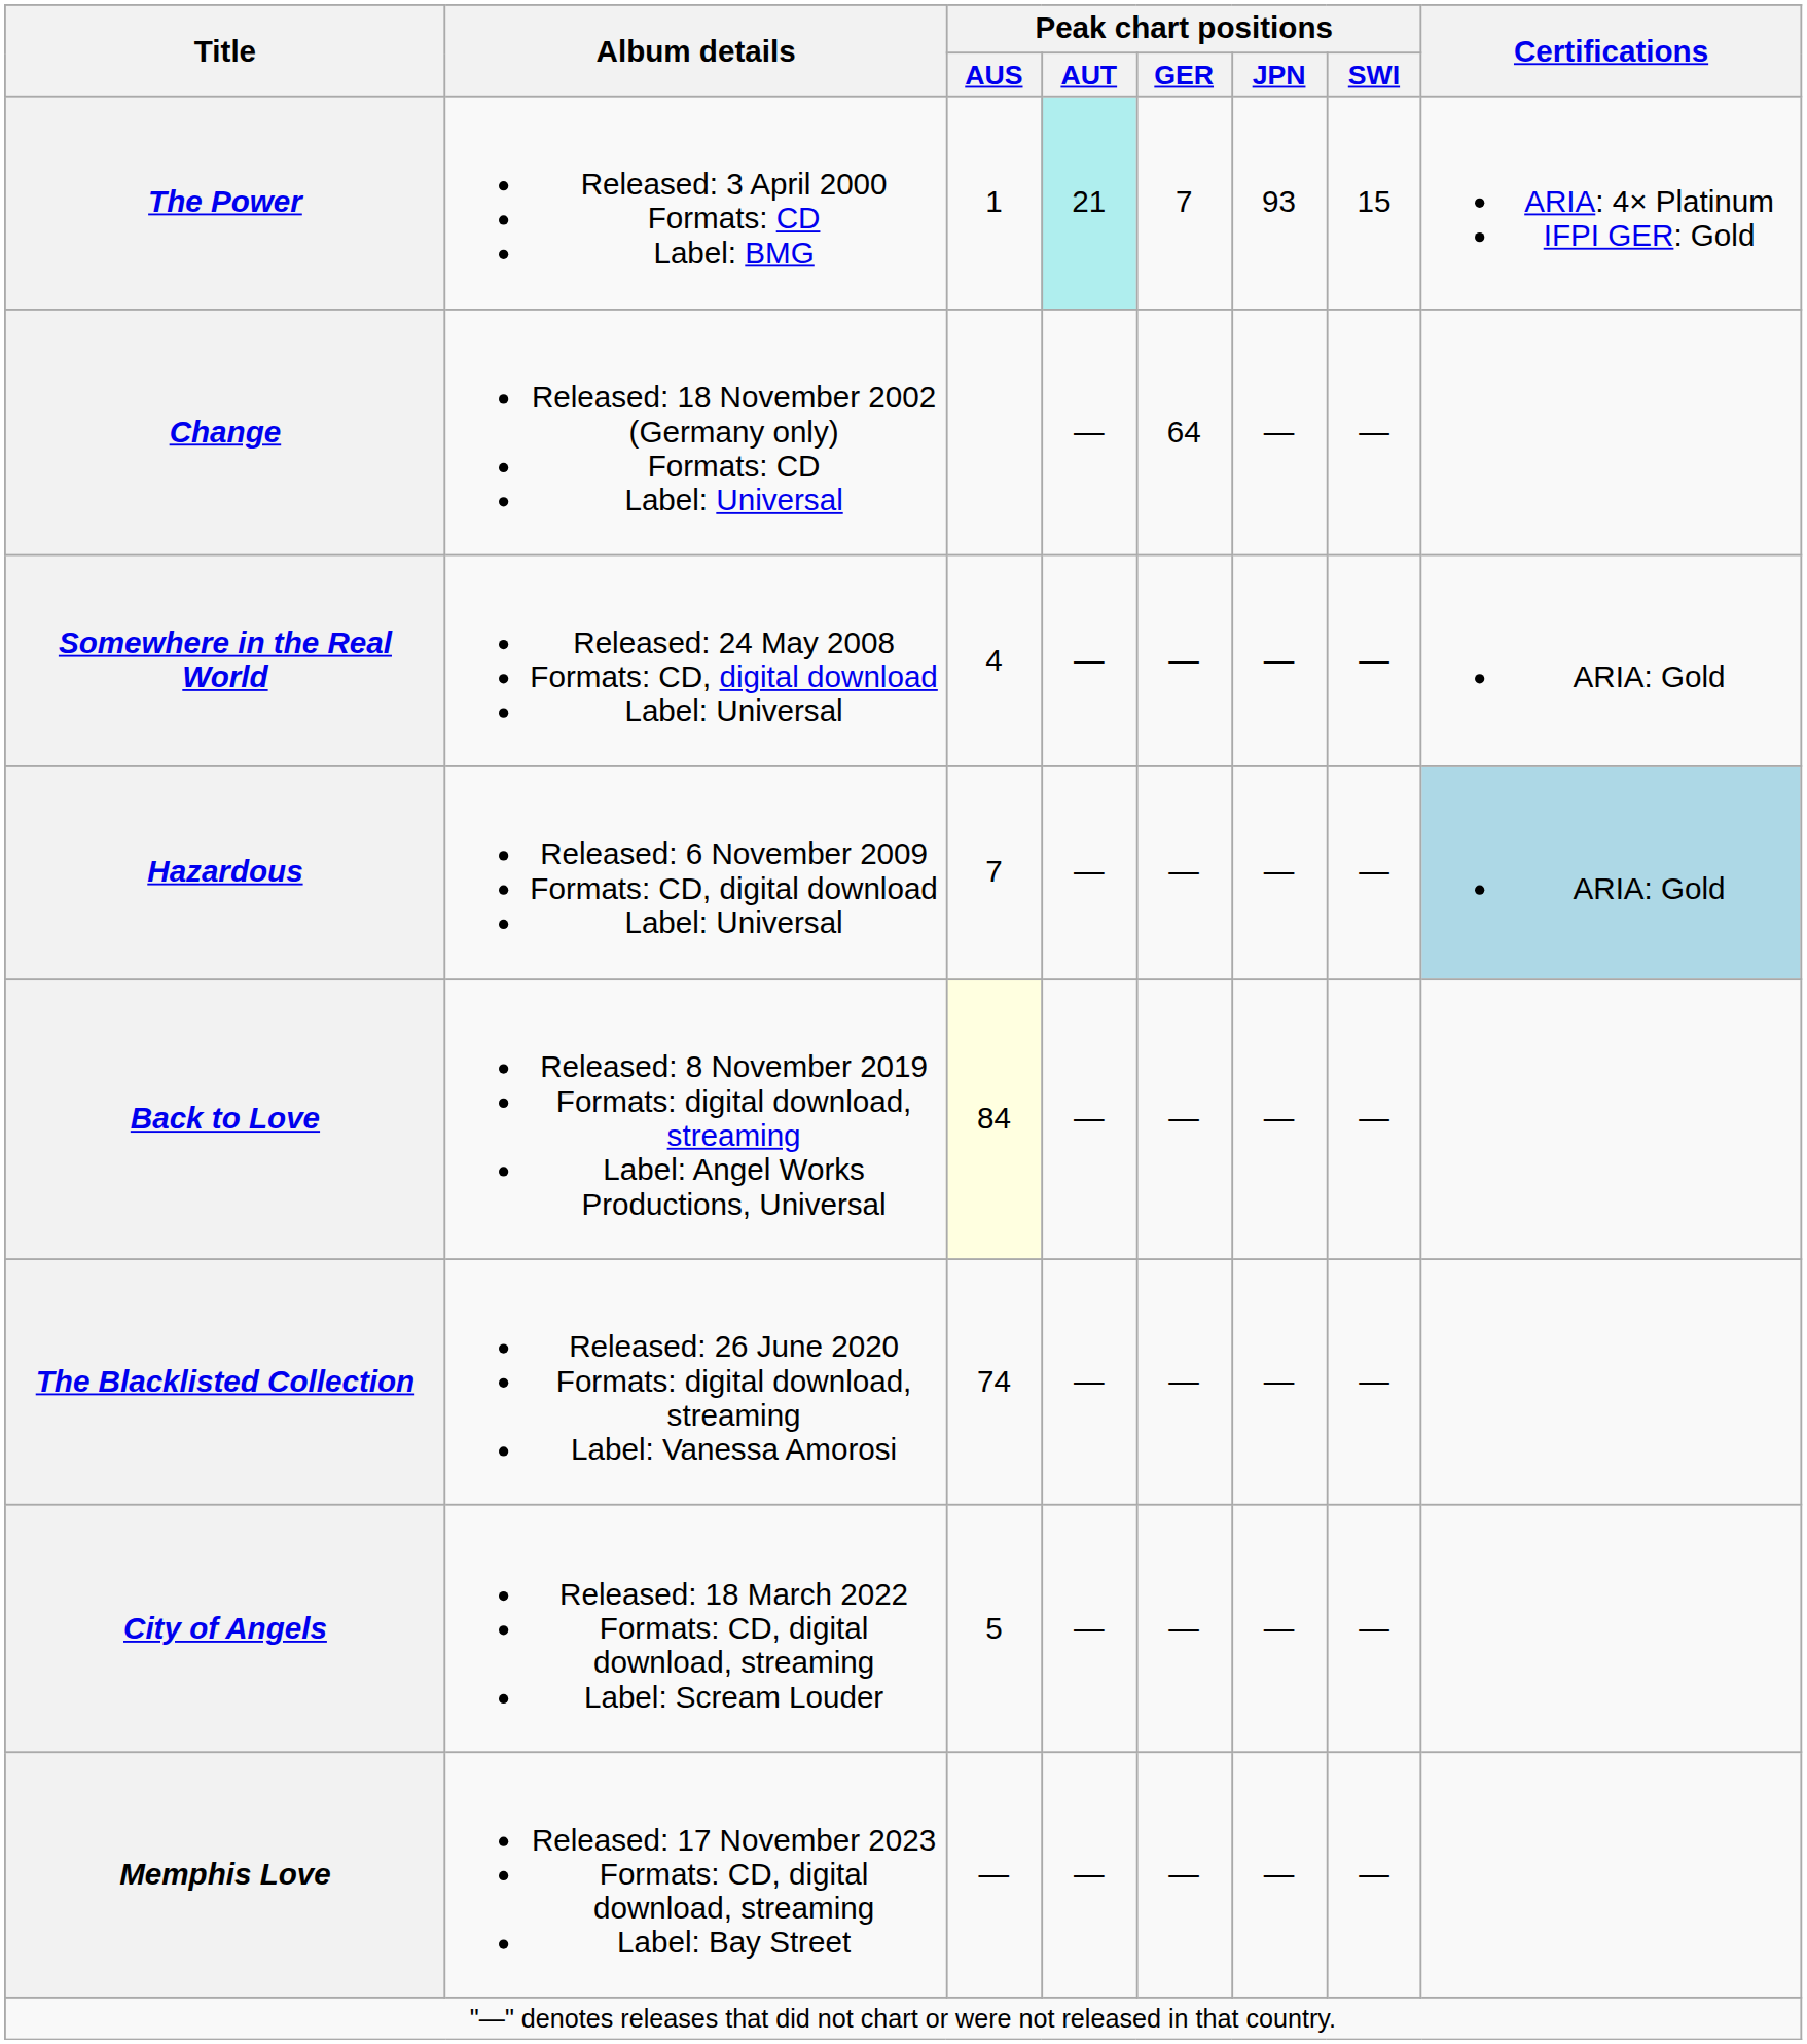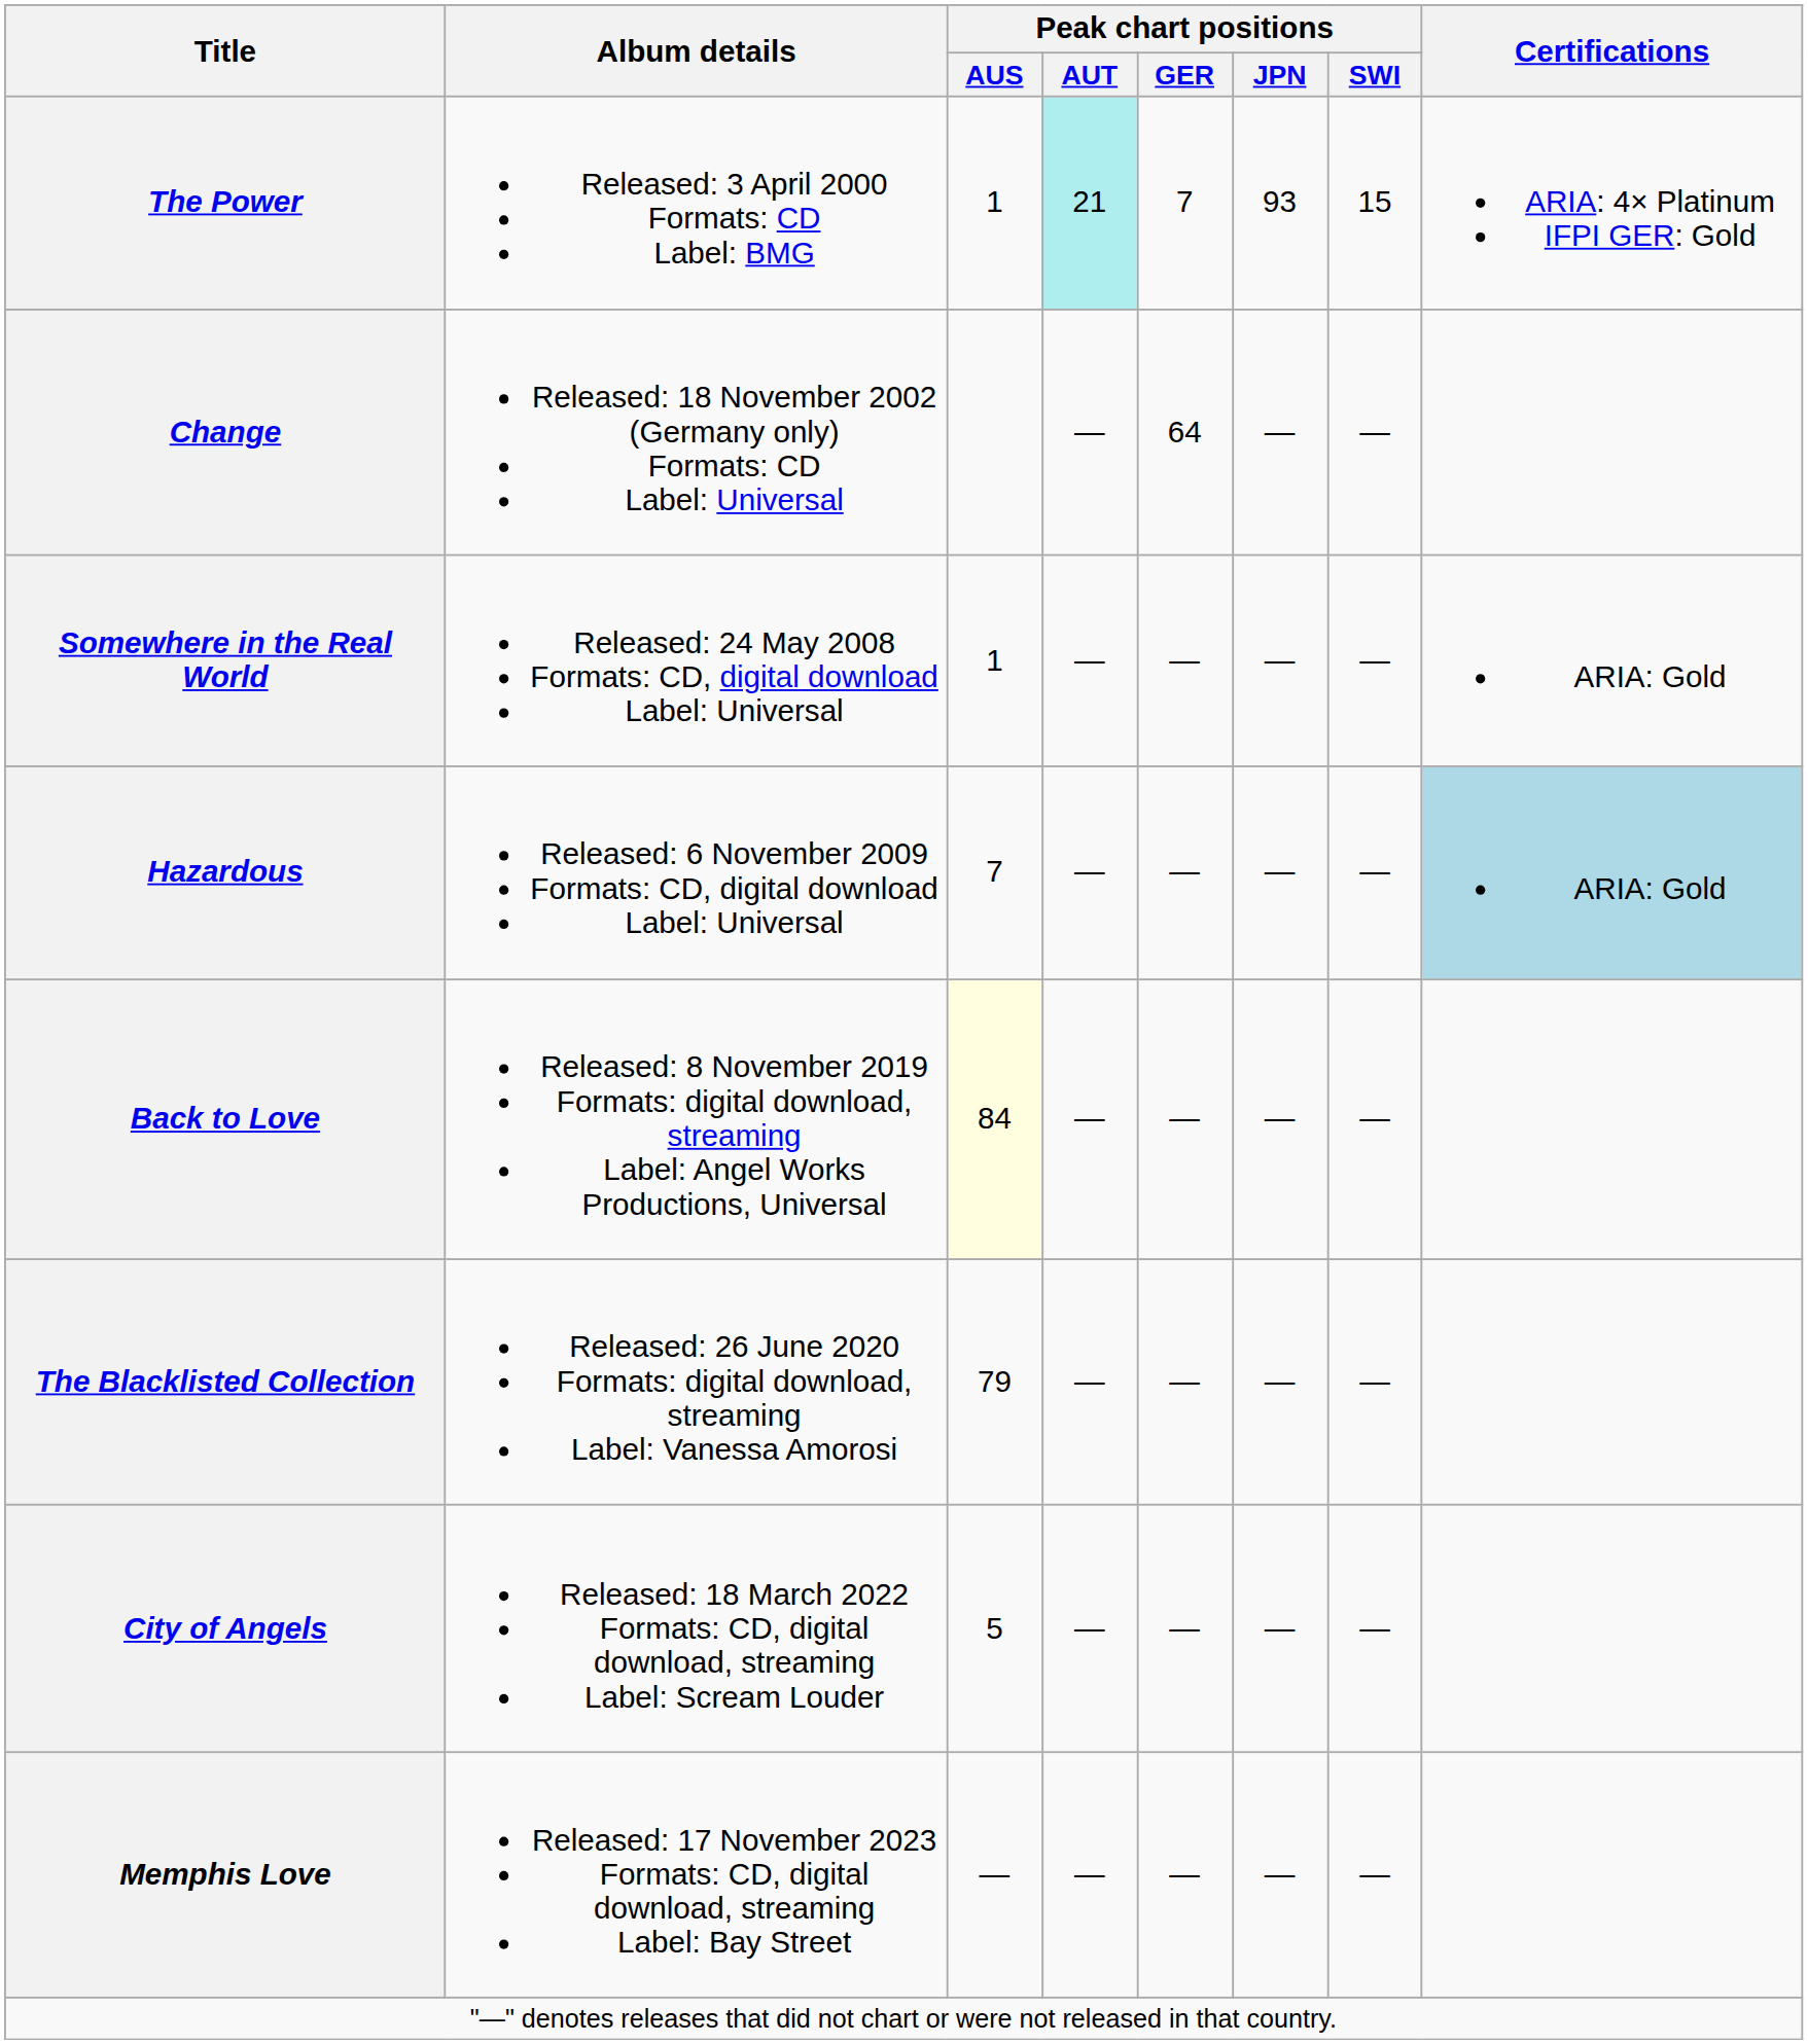Somewhere in the Real World | Peak chart positions / AUS: 4 -> 1
The Blacklisted Collection | Peak chart positions / AUS: 74 -> 79
